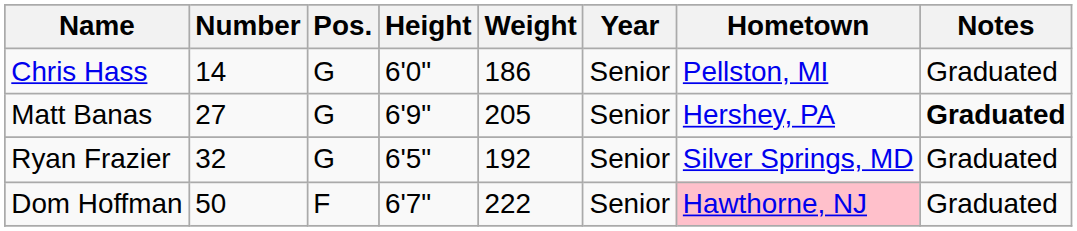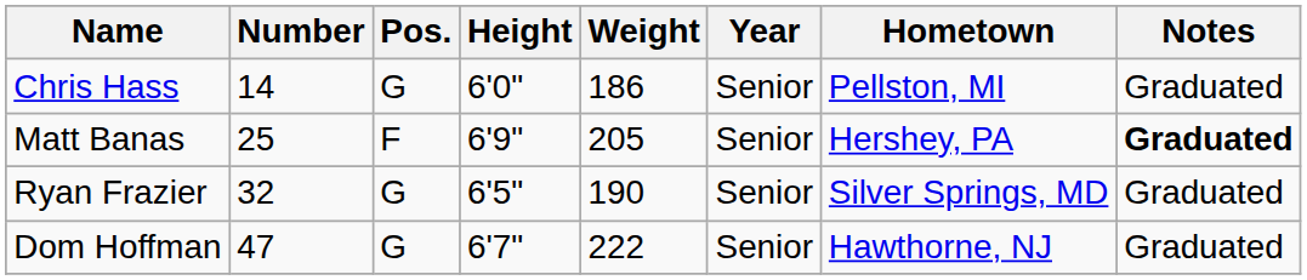Matt Banas | Number: 27 -> 25
Matt Banas | Pos.: G -> F
Ryan Frazier | Weight: 192 -> 190
Dom Hoffman | Number: 50 -> 47
Dom Hoffman | Pos.: F -> G
Dom Hoffman | Hometown: pink background -> no background
